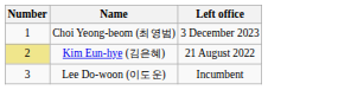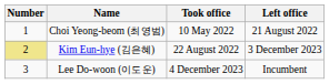+ column: Took office | 10 May 2022 | 22 August 2022 | 4 December 2023
Choi Yeong-beom (최영범) | Left office: 3 December 2023 -> 21 August 2022
Kim Eun-hye (김은혜) | Left office: 21 August 2022 -> 3 December 2023
